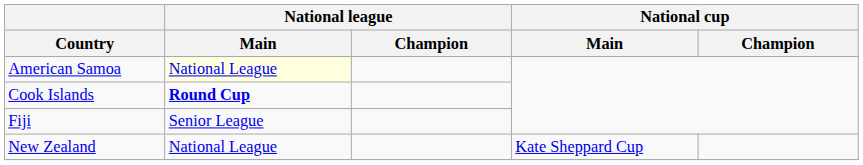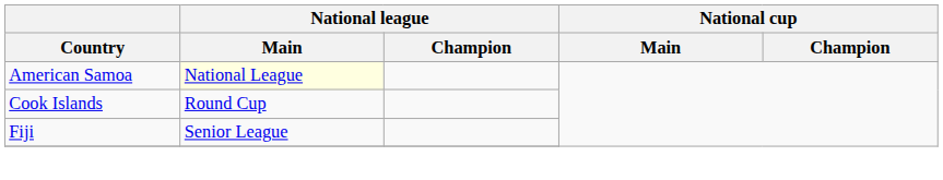Cook Islands | National league / Main: bold -> normal
- row: New Zealand | National League | Kate Sheppard Cup
